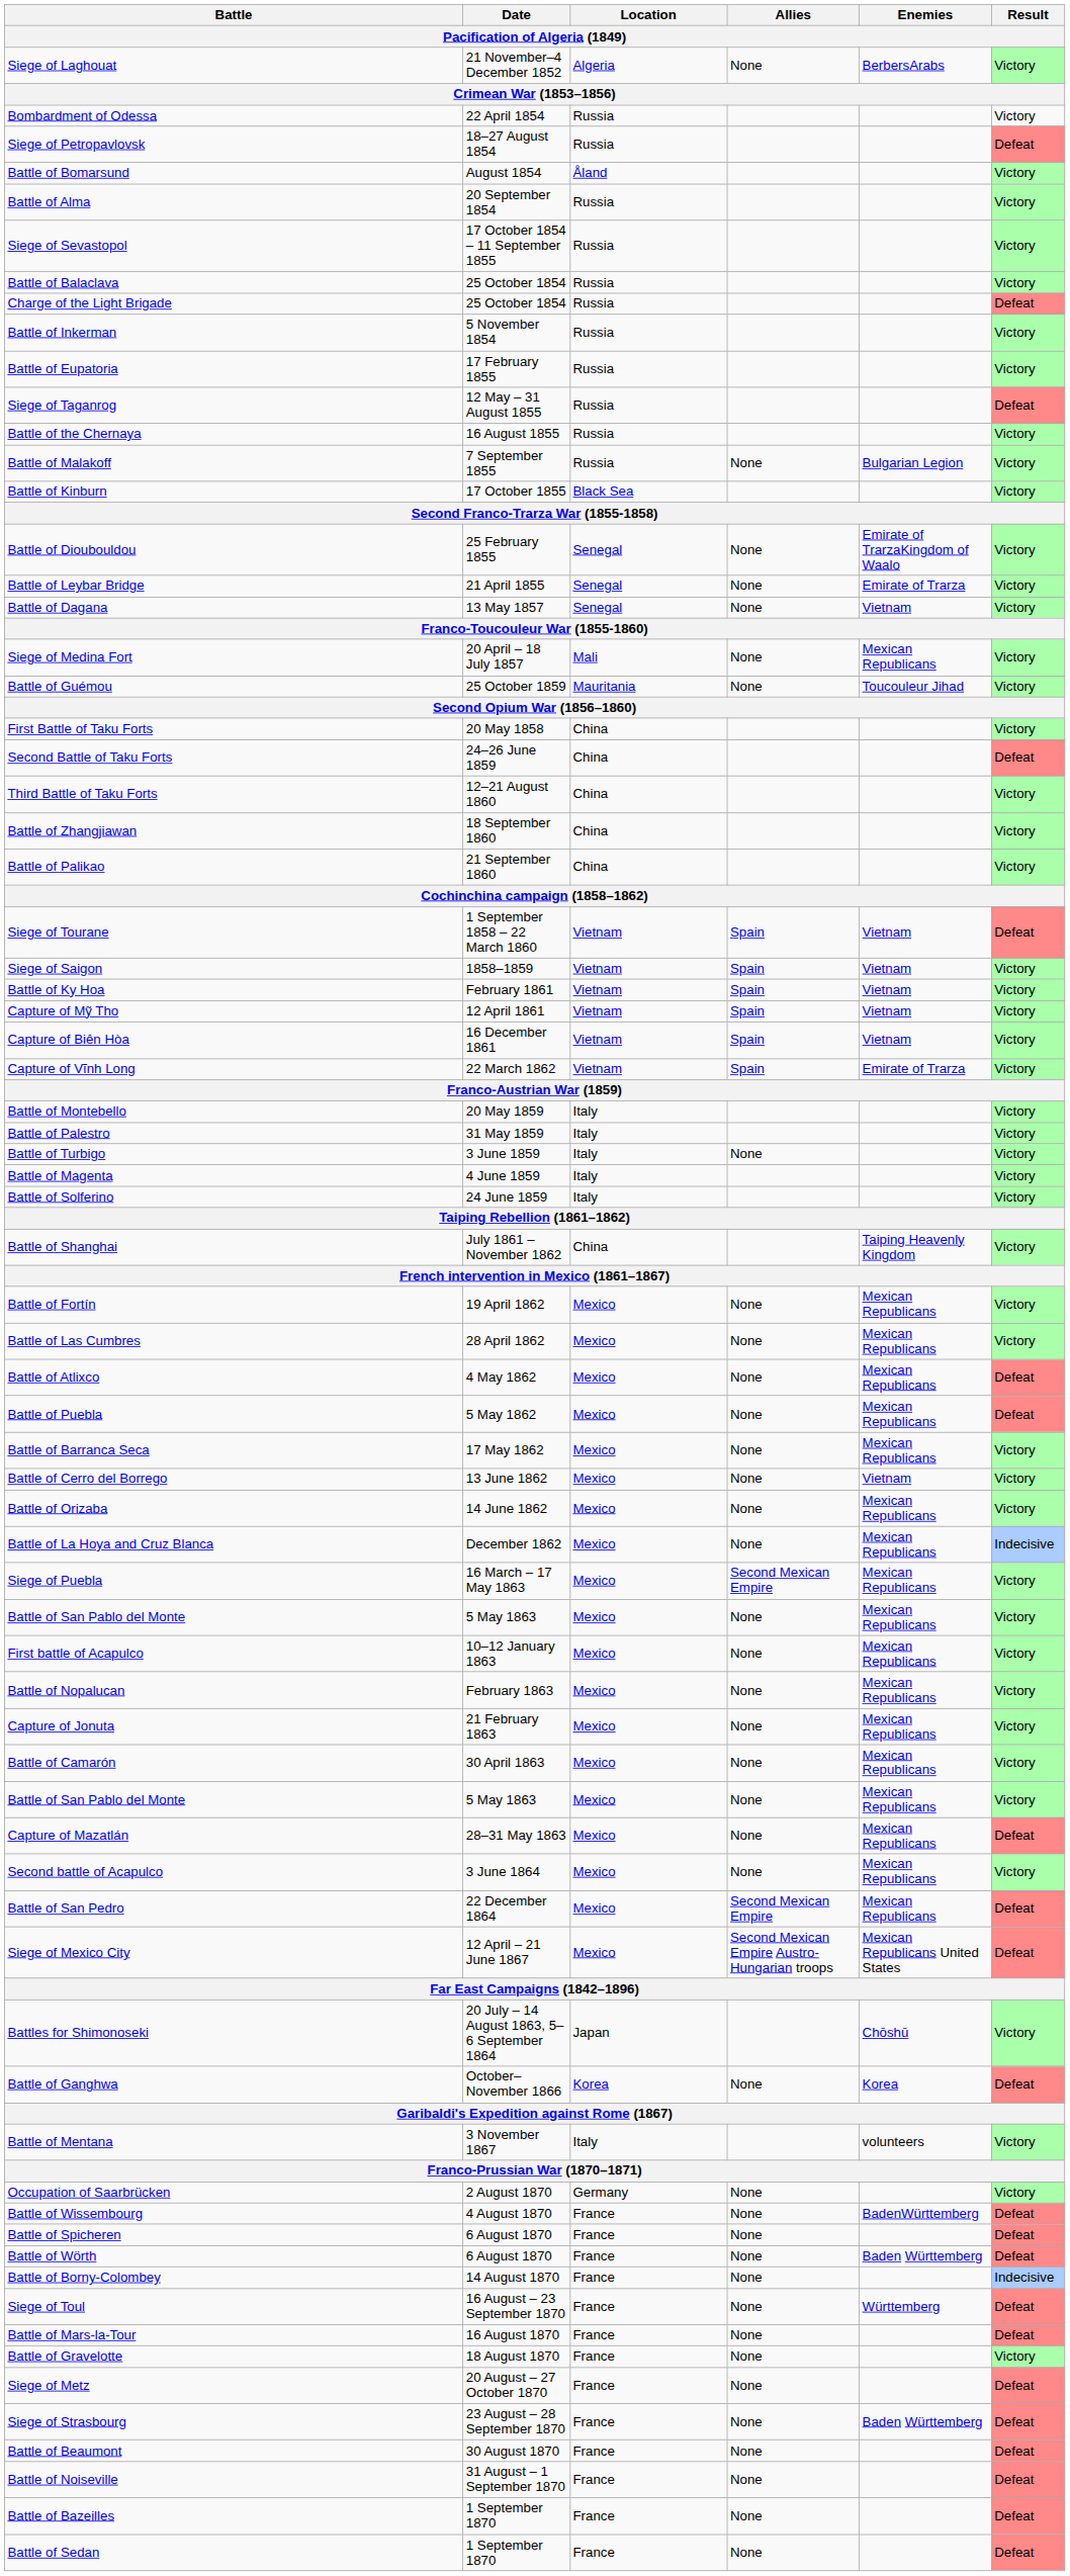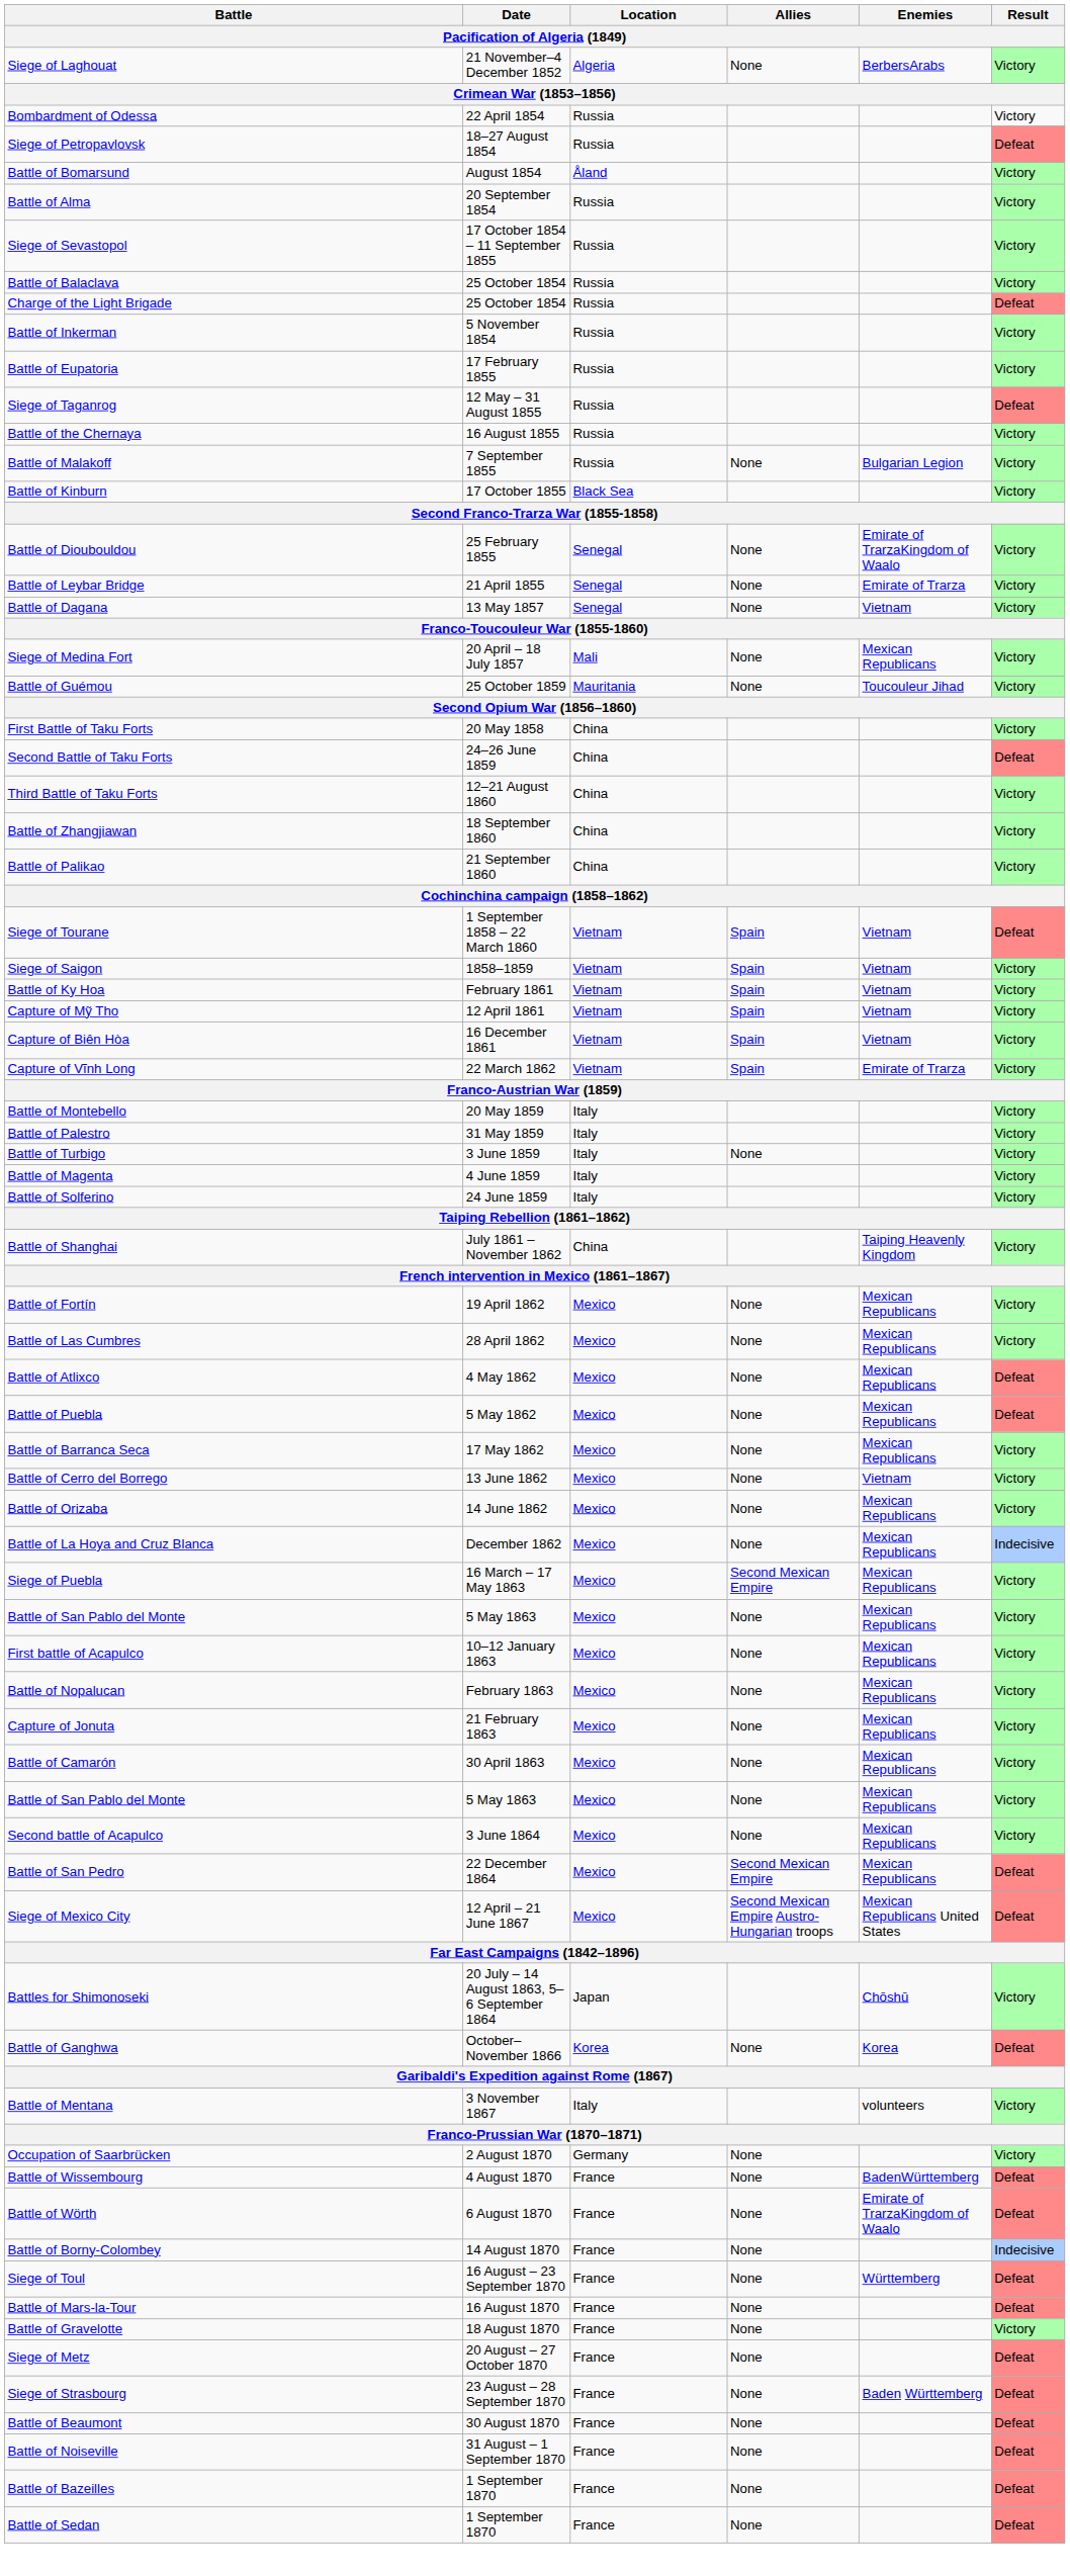- row: Capture of Mazatlán | 28–31 May 1863 | Mexico | None | Mexican Republicans | Defeat
- row: Battle of Spicheren | 6 August 1870 | France | None | Defeat
Battle of Wörth | Enemies: Baden Württemberg -> Emirate of TrarzaKingdom of Waalo
